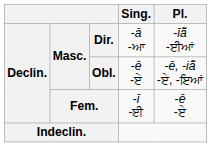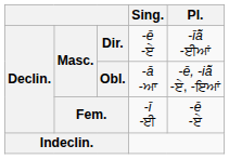Dir. | Sing.: -ā -ਆ -> -ē -ਏ
Obl. | Sing.: -ē -ਏ -> -ā -ਆ
